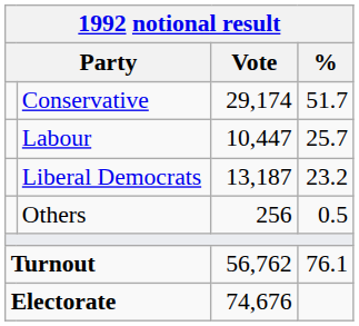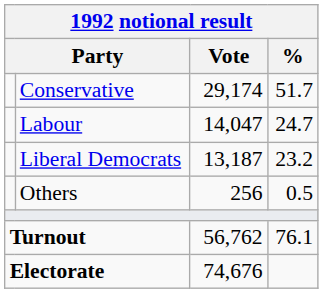Labour | Vote: 10,447 -> 14,047
Labour | %: 25.7 -> 24.7
